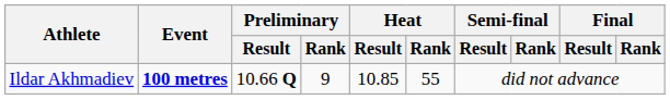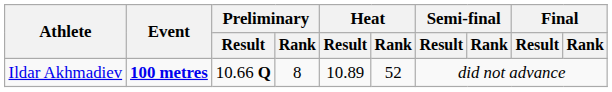Ildar Akhmadiev | Preliminary / Rank: 9 -> 8
Ildar Akhmadiev | Heat / Result: 10.85 -> 10.89
Ildar Akhmadiev | Heat / Rank: 55 -> 52
